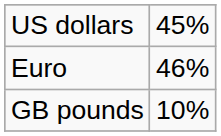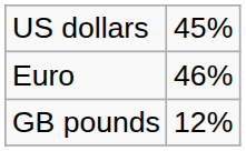GB pounds | column 2: 10% -> 12%
